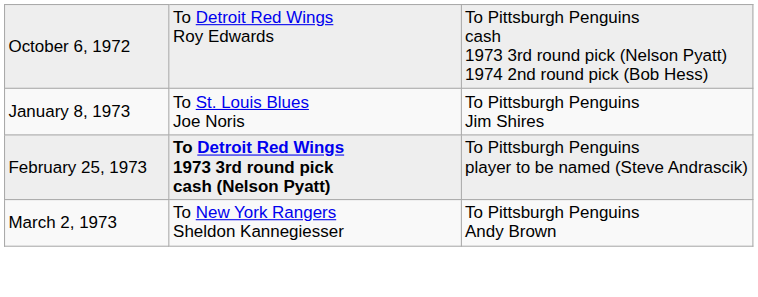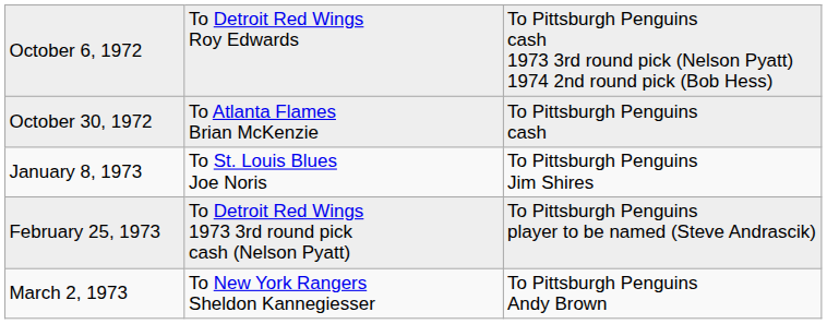+ row: October 30, 1972 | To Atlanta Flames Brian McKenzie | To Pittsburgh Penguins cash
February 25, 1973 | column 2: bold -> normal
